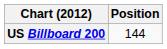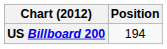US Billboard 200 | Position: 144 -> 194
